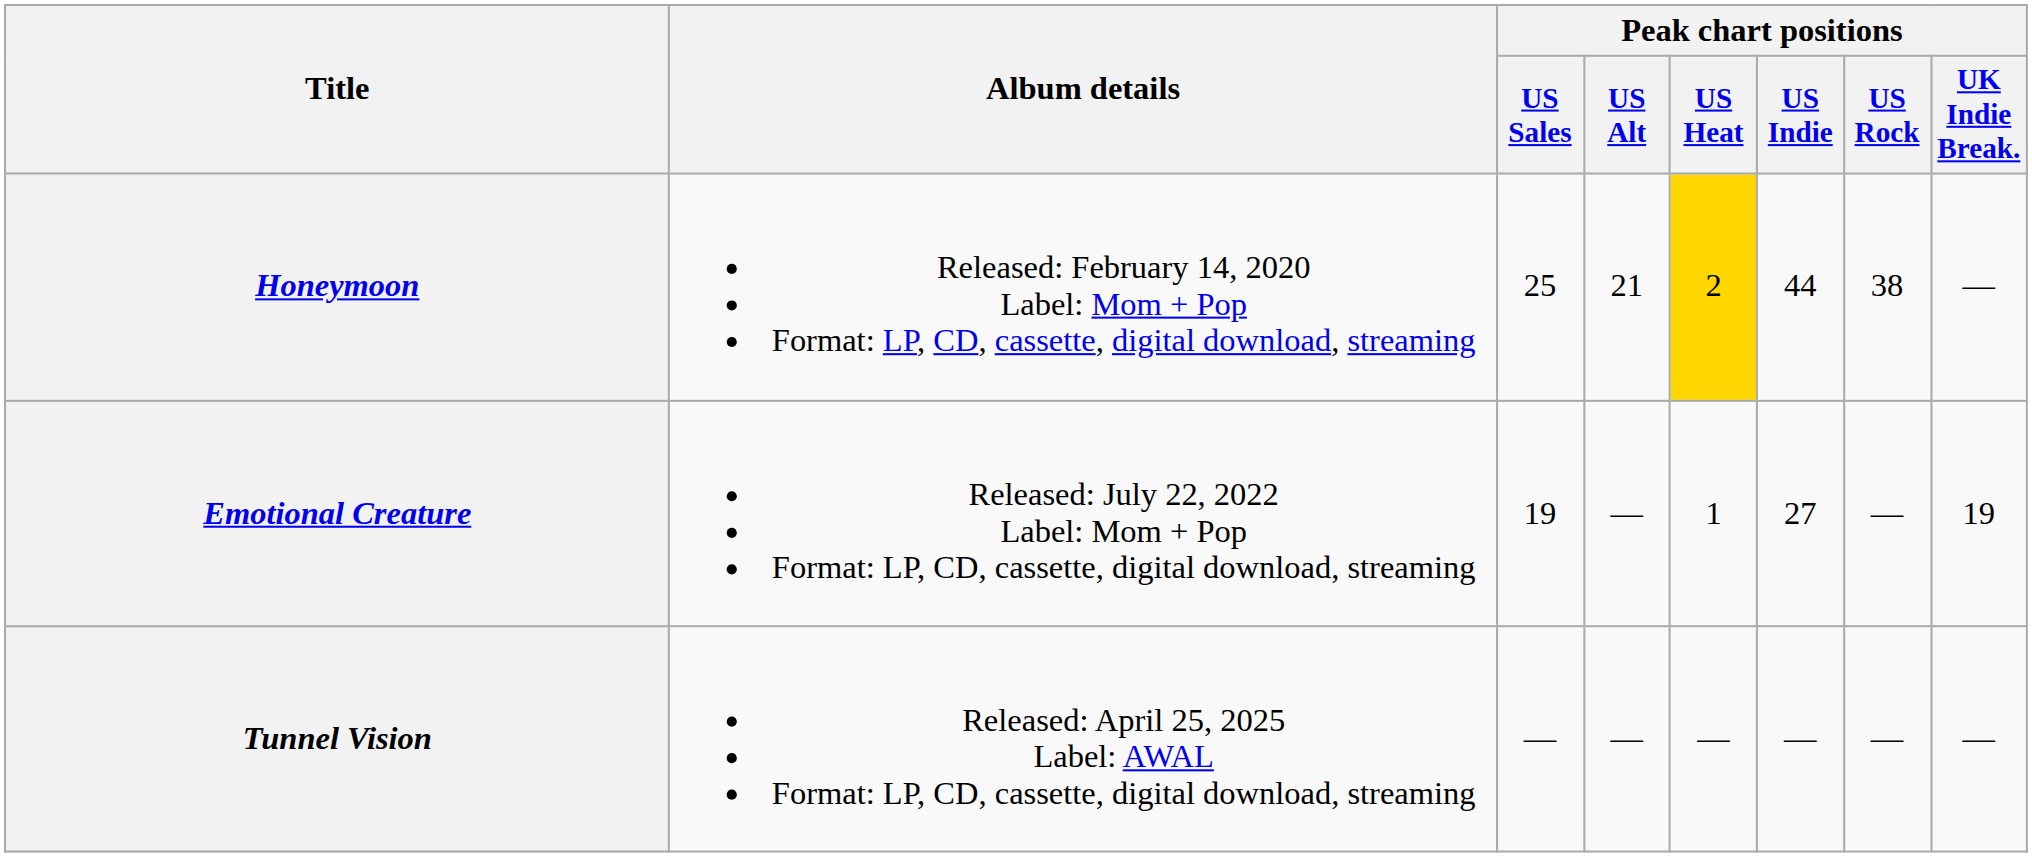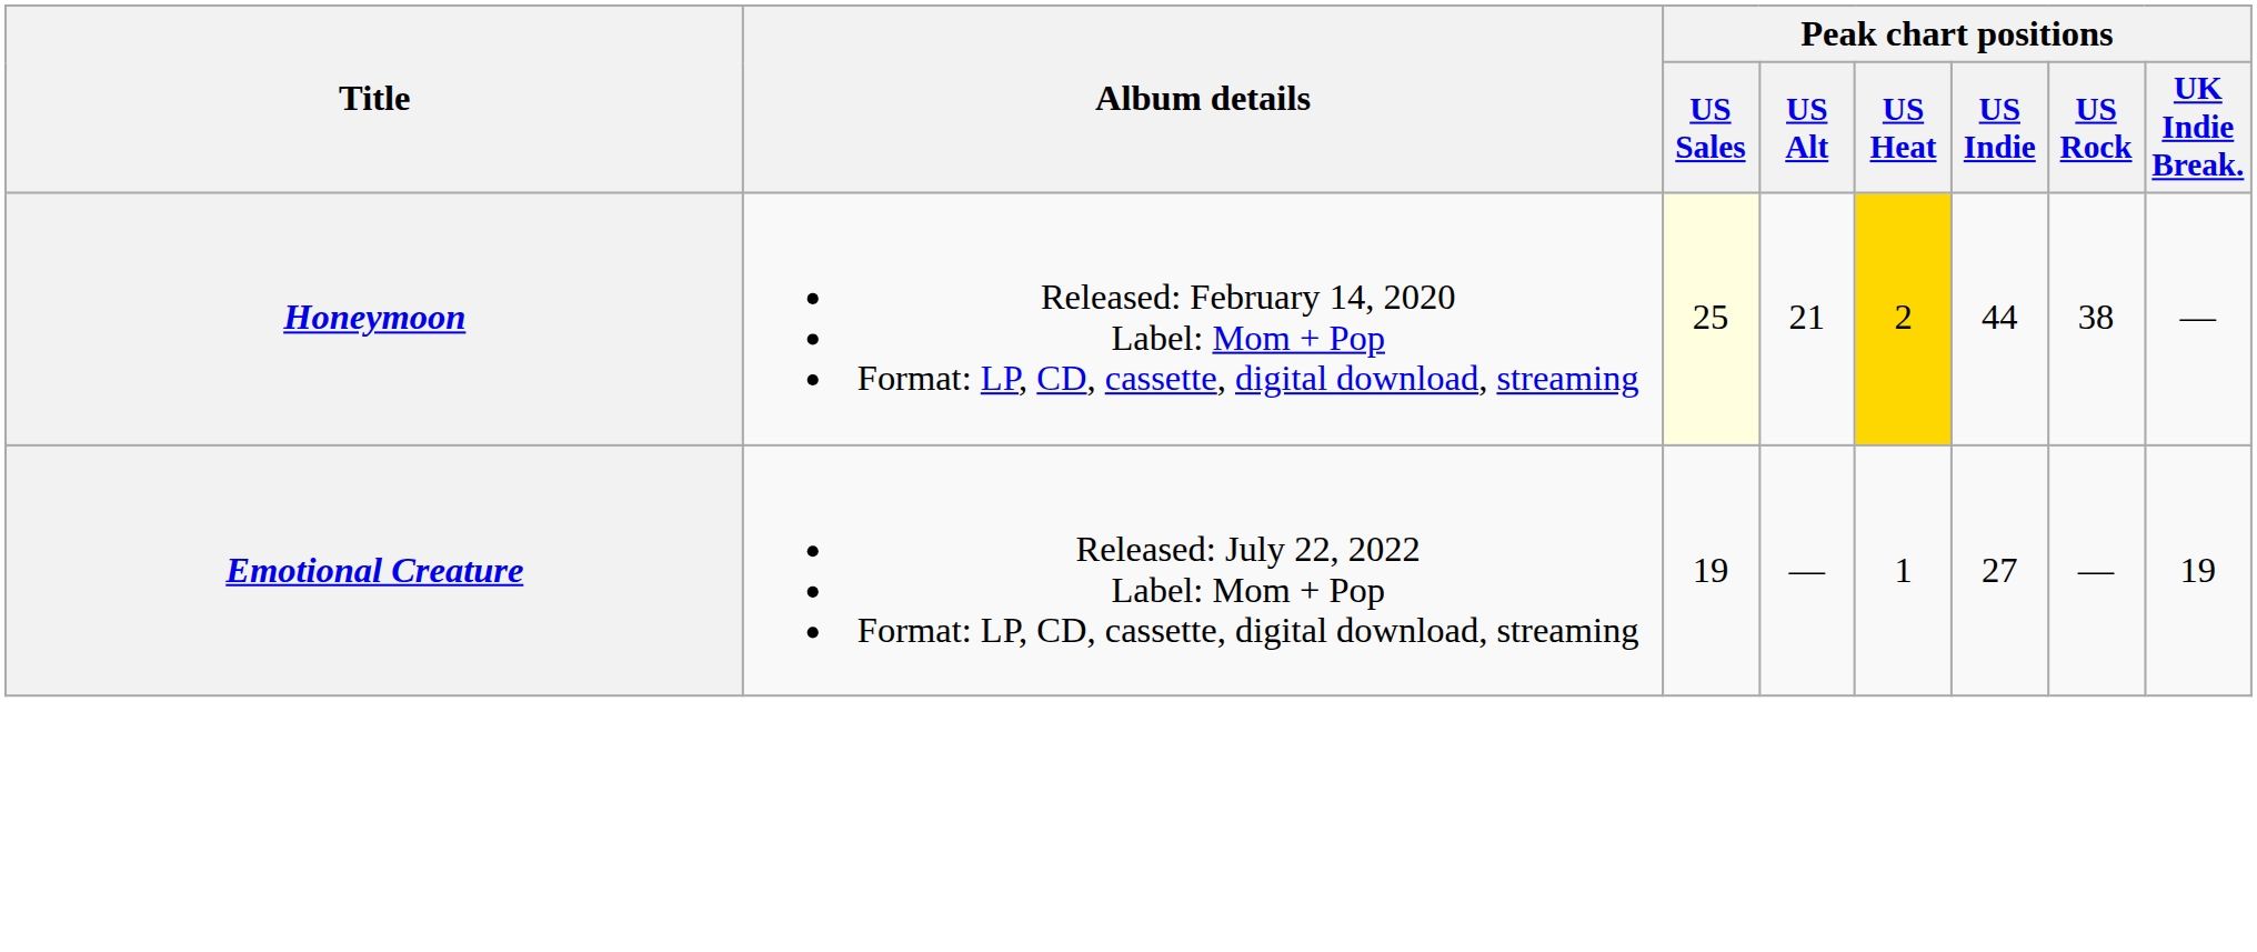Honeymoon | Peak chart positions / US Sales: no background -> lightyellow background
- row: Tunnel Vision | Released: April 25, 2025 Label: AWAL Format: LP, CD, cassette, digital download, streaming | ― | ― | ― | ― | ― | ―
